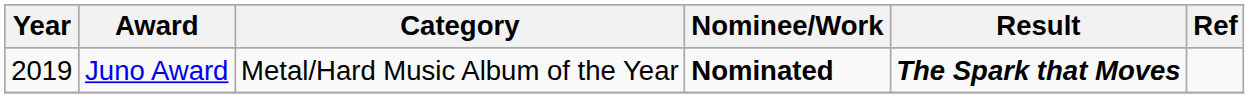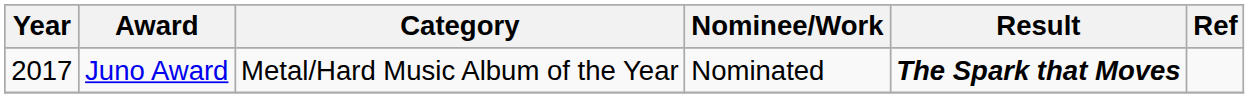Juno Award | Year: 2019 -> 2017
Juno Award | Nominee/Work: bold -> normal
